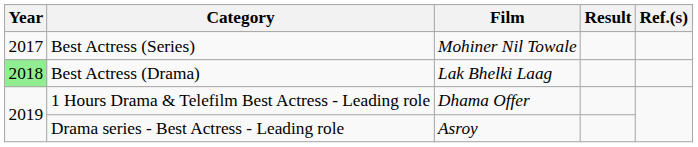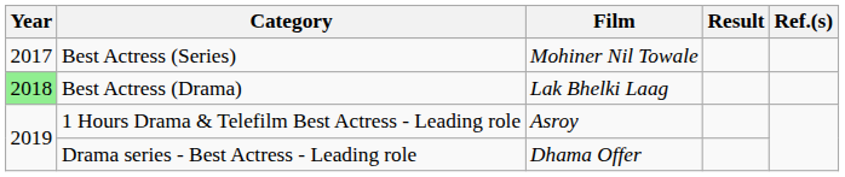1 Hours Drama & Telefilm Best Actress - Leading role | Film: Dhama Offer -> Asroy
Drama series - Best Actress - Leading role | Film: Asroy -> Dhama Offer
